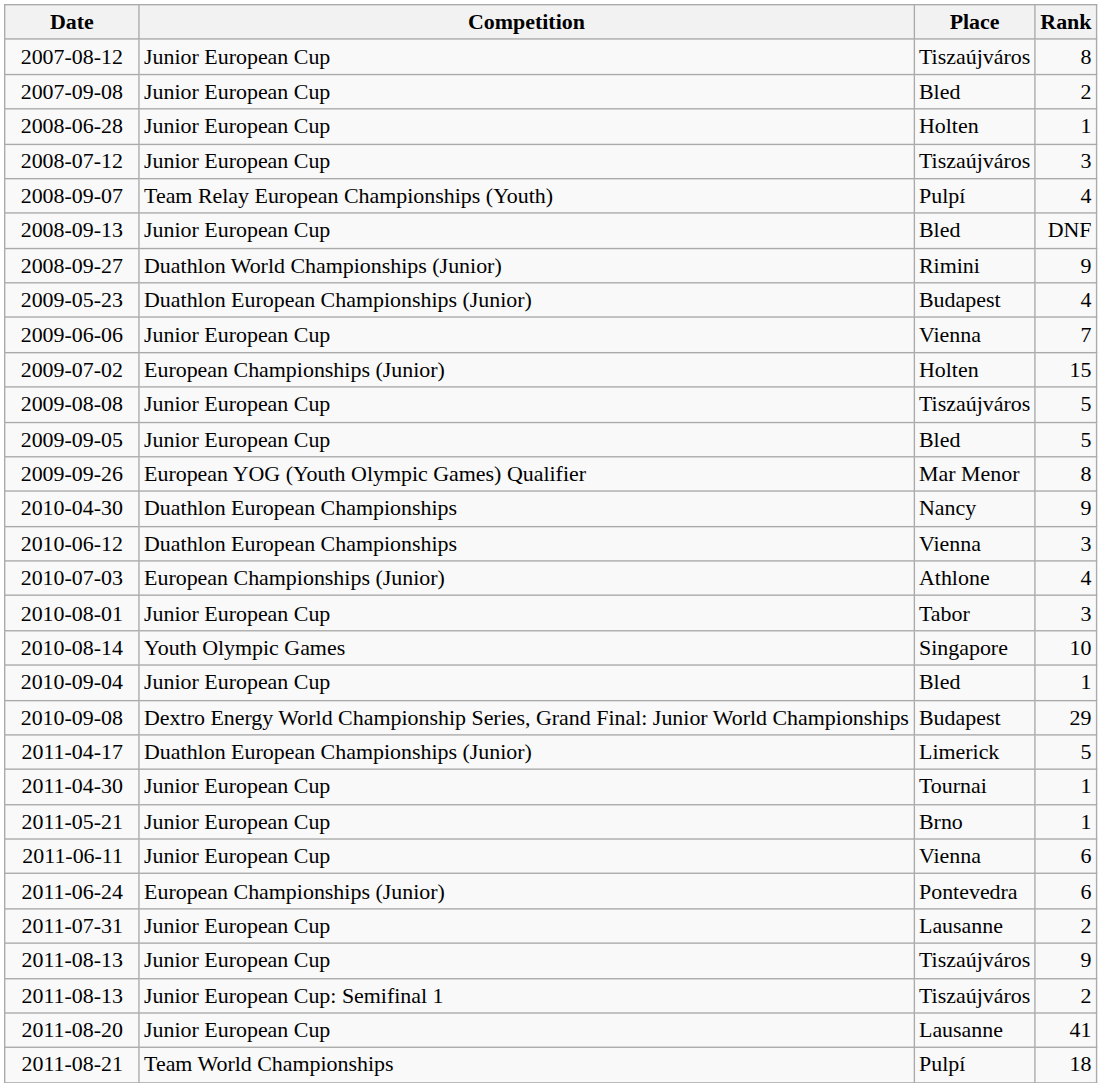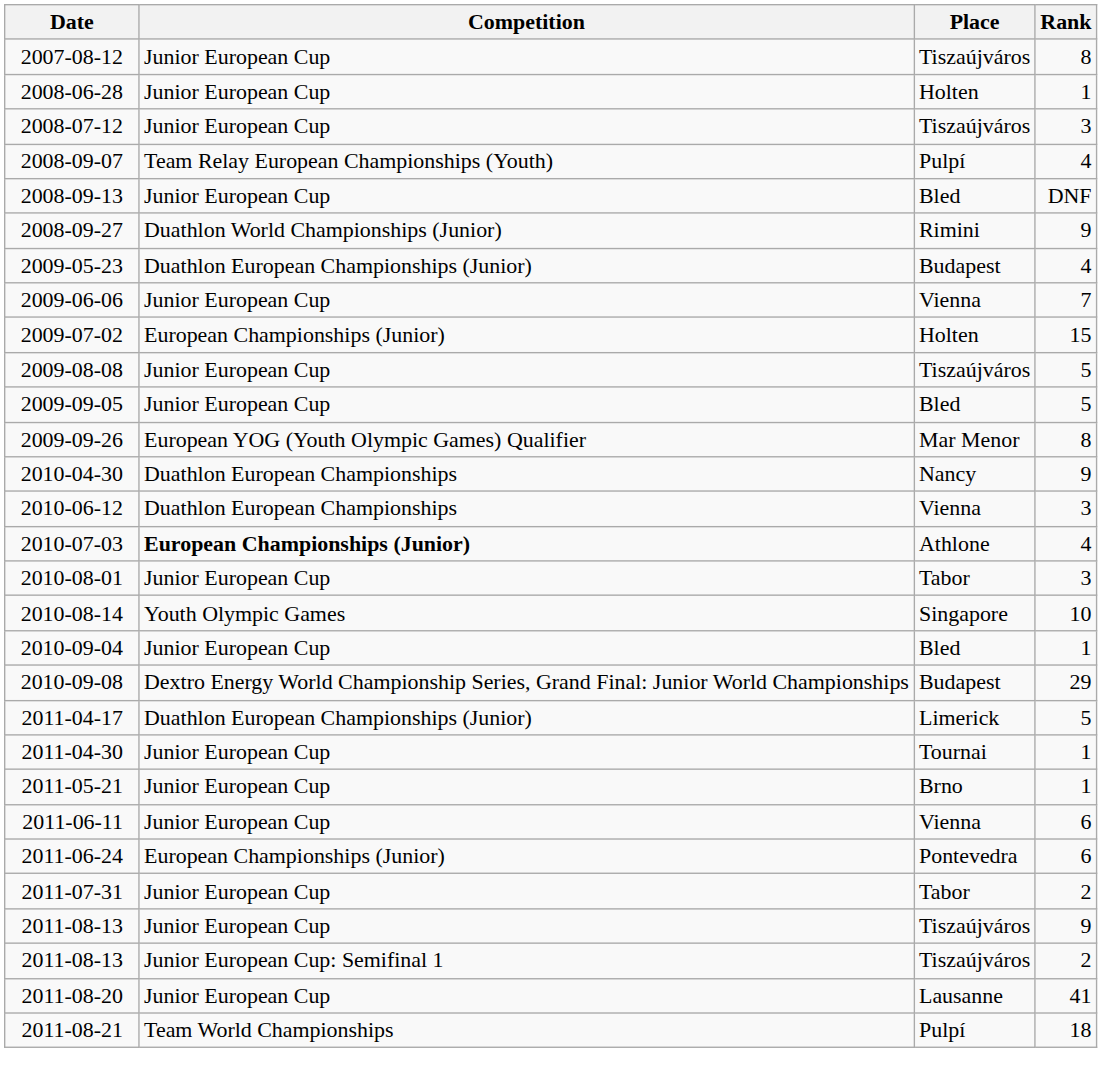- row: 2007-09-08 | Junior European Cup | Bled | 2
2010-07-03 | Competition: normal -> bold
2011-07-31 | Place: Lausanne -> Tabor
